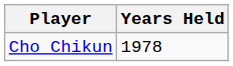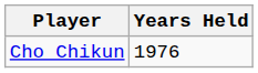Cho Chikun | Years Held: 1978 -> 1976
